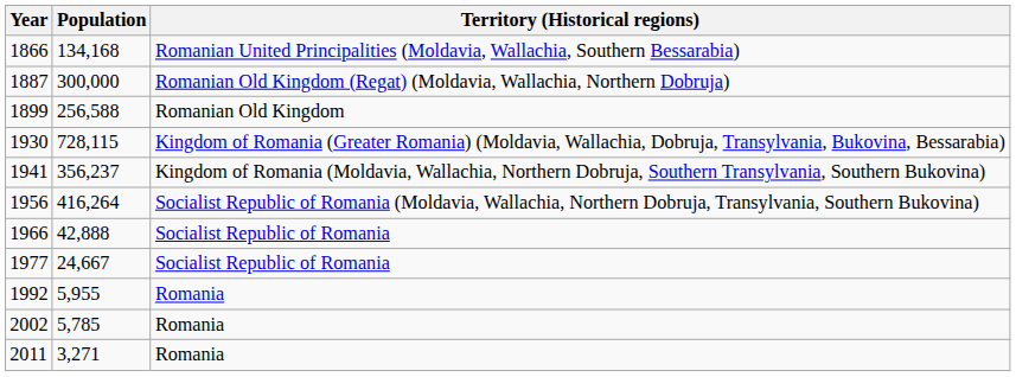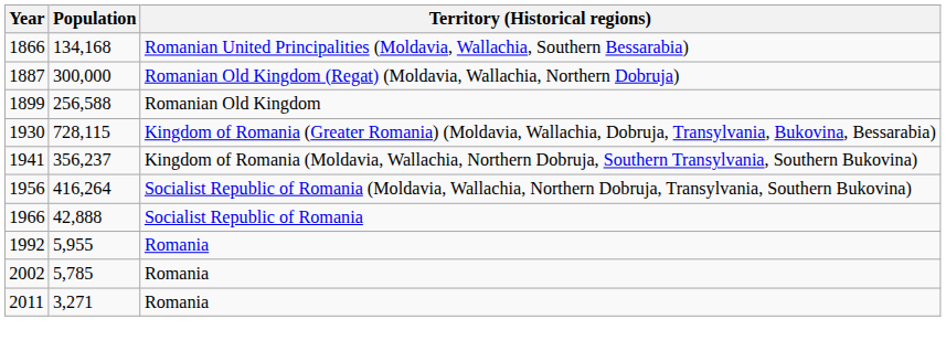- row: 1977 | 24,667 | Socialist Republic of Romania
